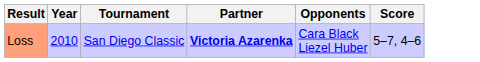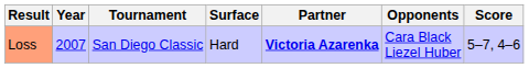+ column: Surface | Hard
Loss | Year: 2010 -> 2007
